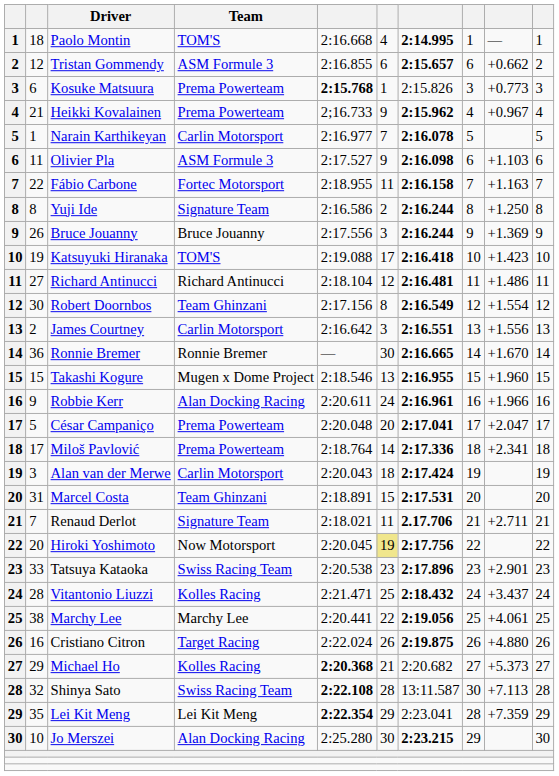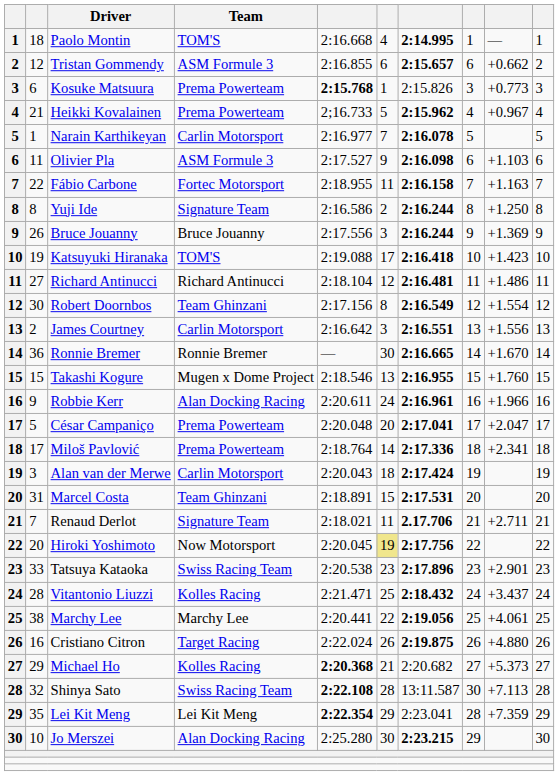Heikki Kovalainen | column 6: 9 -> 5
Takashi Kogure | column 9: +1.960 -> +1.760
